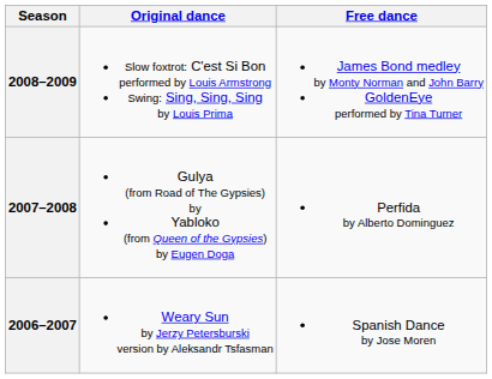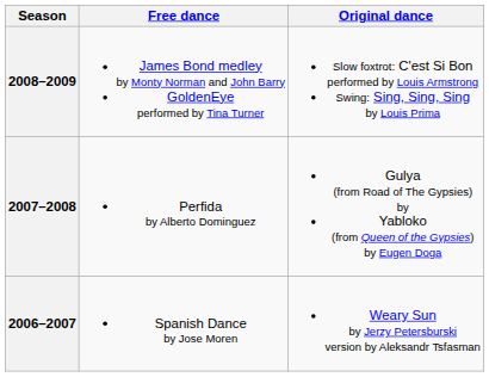columns swapped: Original dance <-> Free dance
